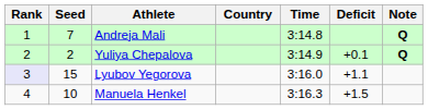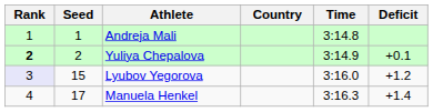- column: Note | Q | Q
Andreja Mali | Seed: 7 -> 1
Yuliya Chepalova | Rank: normal -> bold
Lyubov Yegorova | Deficit: +1.1 -> +1.2
Manuela Henkel | Seed: 10 -> 17
Manuela Henkel | Deficit: +1.5 -> +1.4
